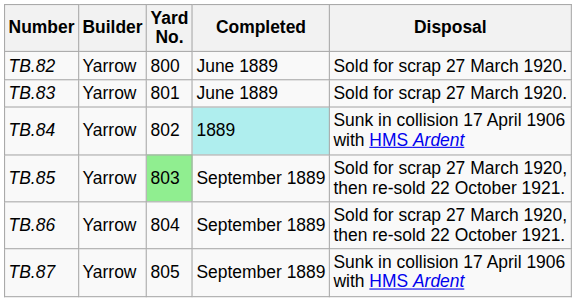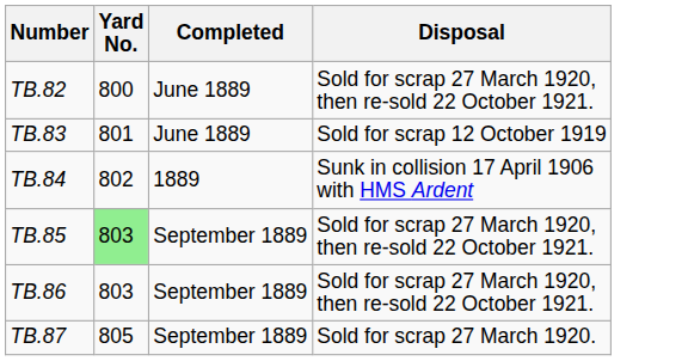- column: Builder | Yarrow | Yarrow | Yarrow | Yarrow | Yarrow | Yarrow
TB.82 | Disposal: Sold for scrap 27 March 1920. -> Sold for scrap 27 March 1920, then re-sold 22 October 1921.
TB.83 | Disposal: Sold for scrap 27 March 1920. -> Sold for scrap 12 October 1919
TB.84 | Completed: paleturquoise background -> no background
TB.86 | Yard No.: 804 -> 803
TB.87 | Disposal: Sunk in collision 17 April 1906 with HMS Ardent -> Sold for scrap 27 March 1920.
